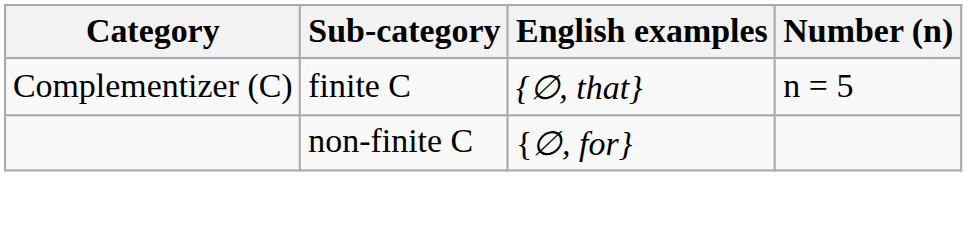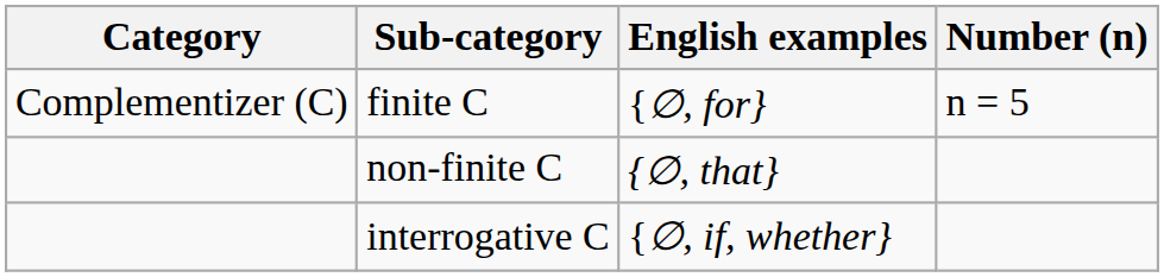finite C | English examples: {∅, that} -> {∅, for}
non-finite C | English examples: {∅, for} -> {∅, that}
+ row: interrogative C | {∅, if, whether}
